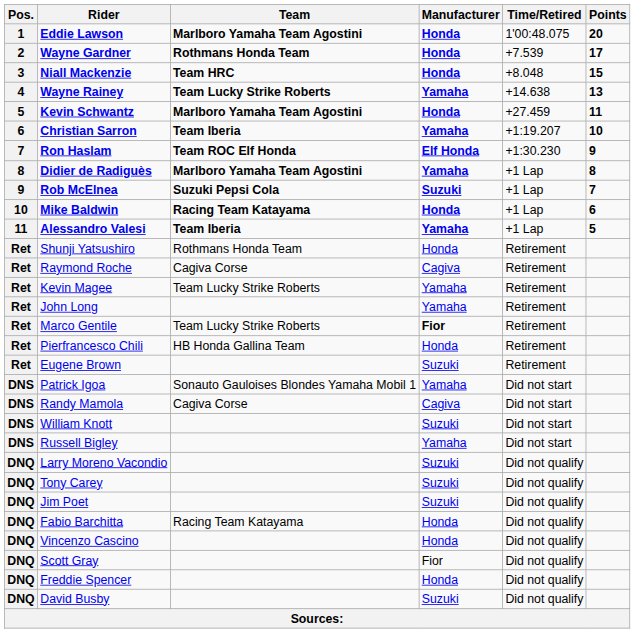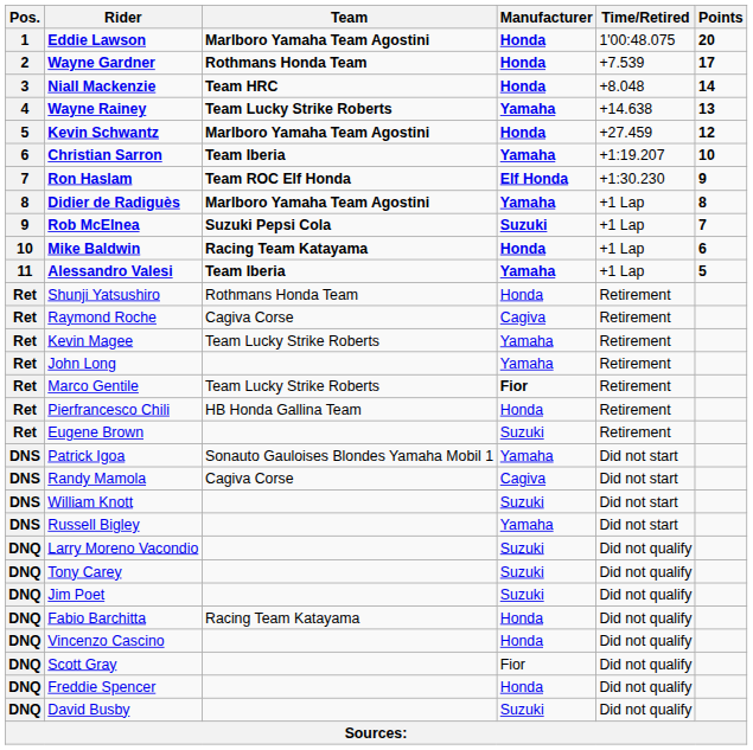Niall Mackenzie | Points: 15 -> 14
Kevin Schwantz | Points: 11 -> 12
